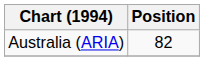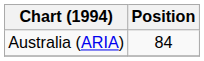Australia (ARIA) | Position: 82 -> 84
